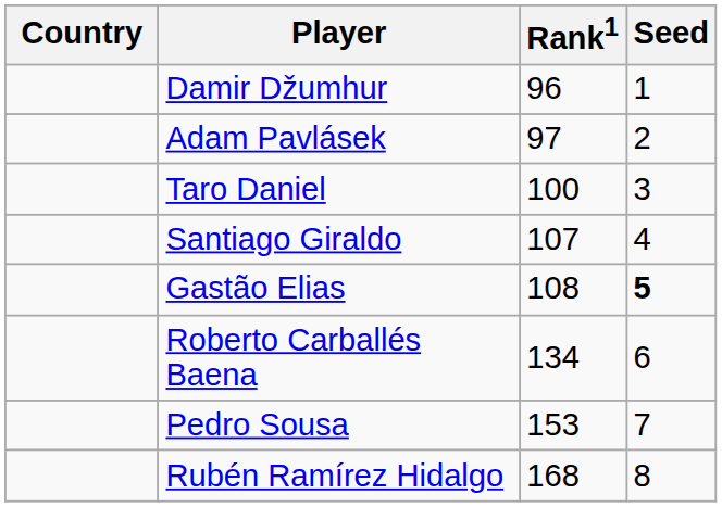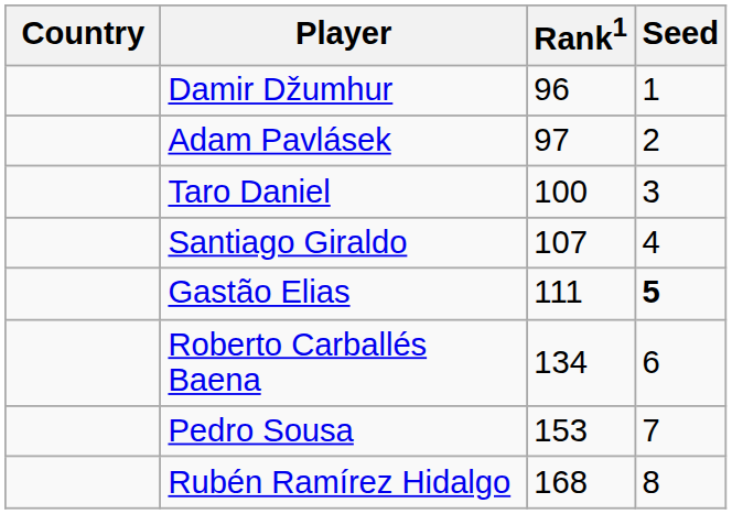Gastão Elias | Rank1: 108 -> 111
